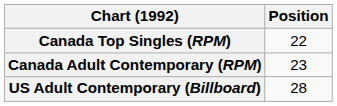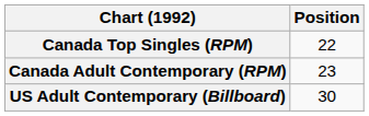US Adult Contemporary (Billboard) | Position: 28 -> 30
